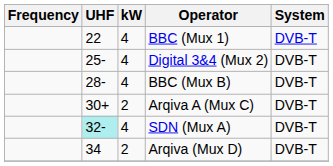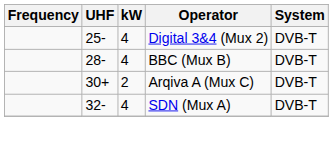- row: 22 | 4 | BBC (Mux 1) | DVB-T
SDN (Mux A) | UHF: paleturquoise background -> no background
- row: 34 | 2 | Arqiva (Mux D) | DVB-T
